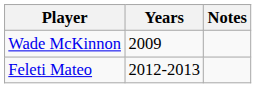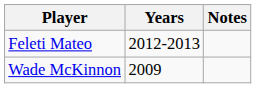rows swapped: Wade McKinnon <-> Feleti Mateo
